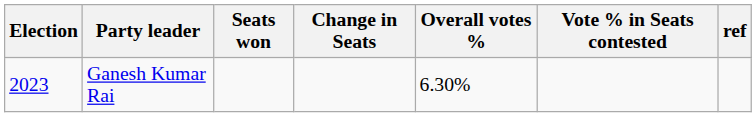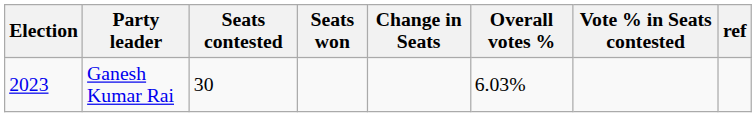+ column: Seats contested | 30
Ganesh Kumar Rai | Overall votes %: 6.30% -> 6.03%
